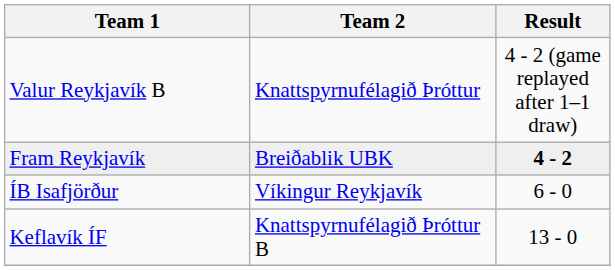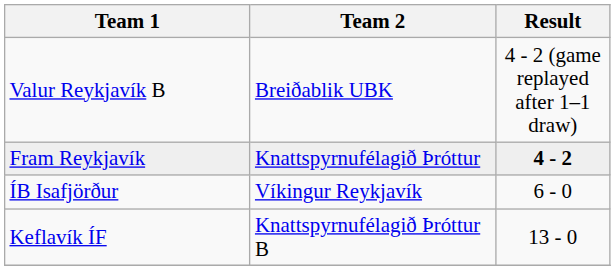Valur Reykjavík B | Team 2: Knattspyrnufélagið Þróttur -> Breiðablik UBK
Fram Reykjavík | Team 2: Breiðablik UBK -> Knattspyrnufélagið Þróttur
